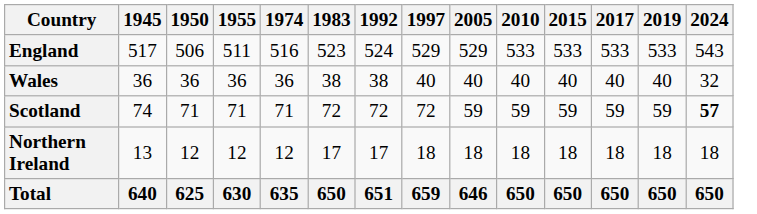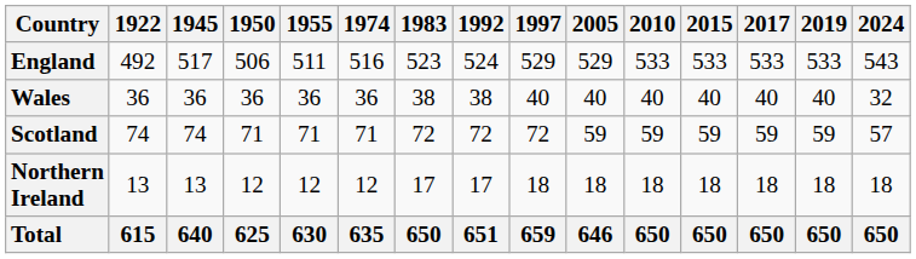+ column: 1922 | 492 | 36 | 74 | 13 | 615
Scotland | 2024: bold -> normal
